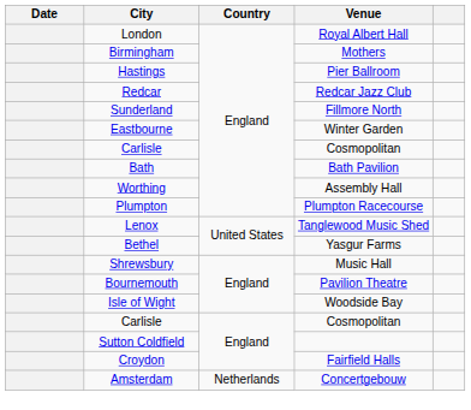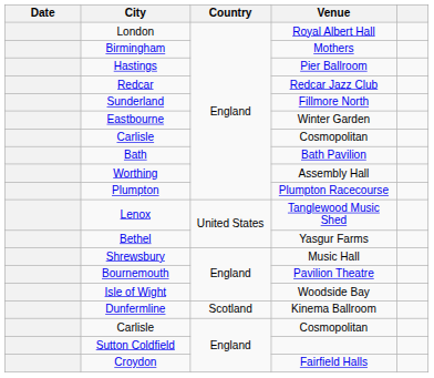+ row: Dunfermline | Scotland | Kinema Ballroom
- row: Amsterdam | Netherlands | Concertgebouw
